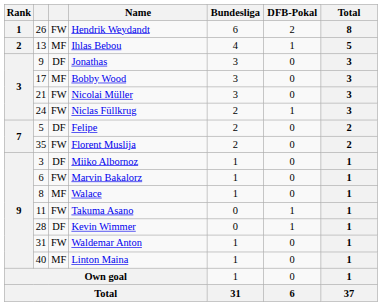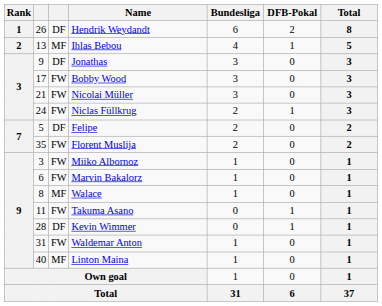Hendrik Weydandt | column 3: FW -> DF
Bobby Wood | column 3: MF -> FW
Miiko Albornoz | column 3: DF -> FW
